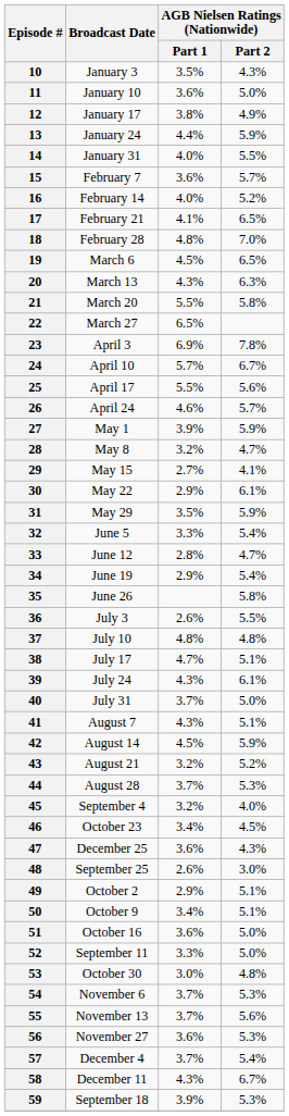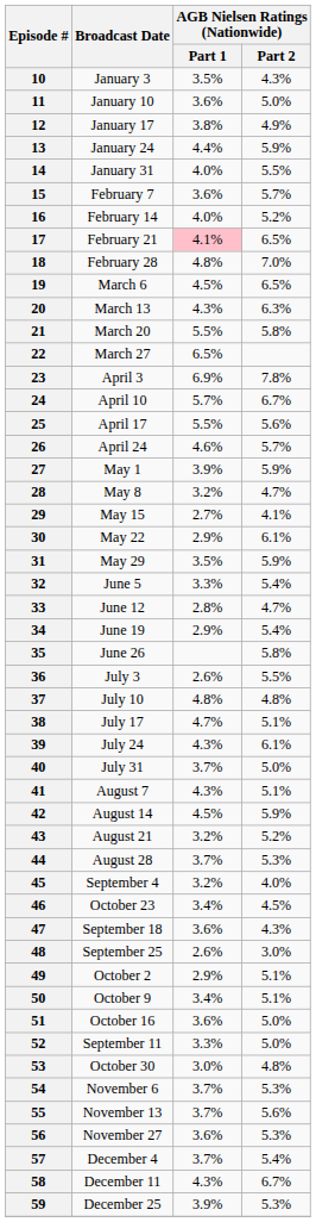17 | AGB Nielsen Ratings (Nationwide) / Part 1: no background -> pink background
47 | Broadcast Date: December 25 -> September 18
59 | Broadcast Date: September 18 -> December 25
